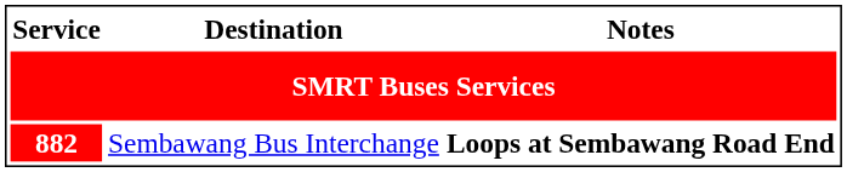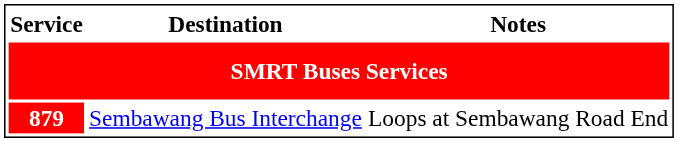Sembawang Bus Interchange | Service: 882 -> 879
Sembawang Bus Interchange | Notes: bold -> normal
